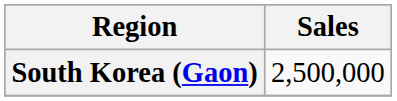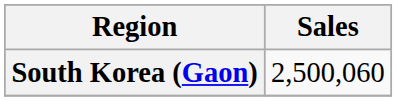South Korea (Gaon) | Sales: 2,500,000 -> 2,500,060
